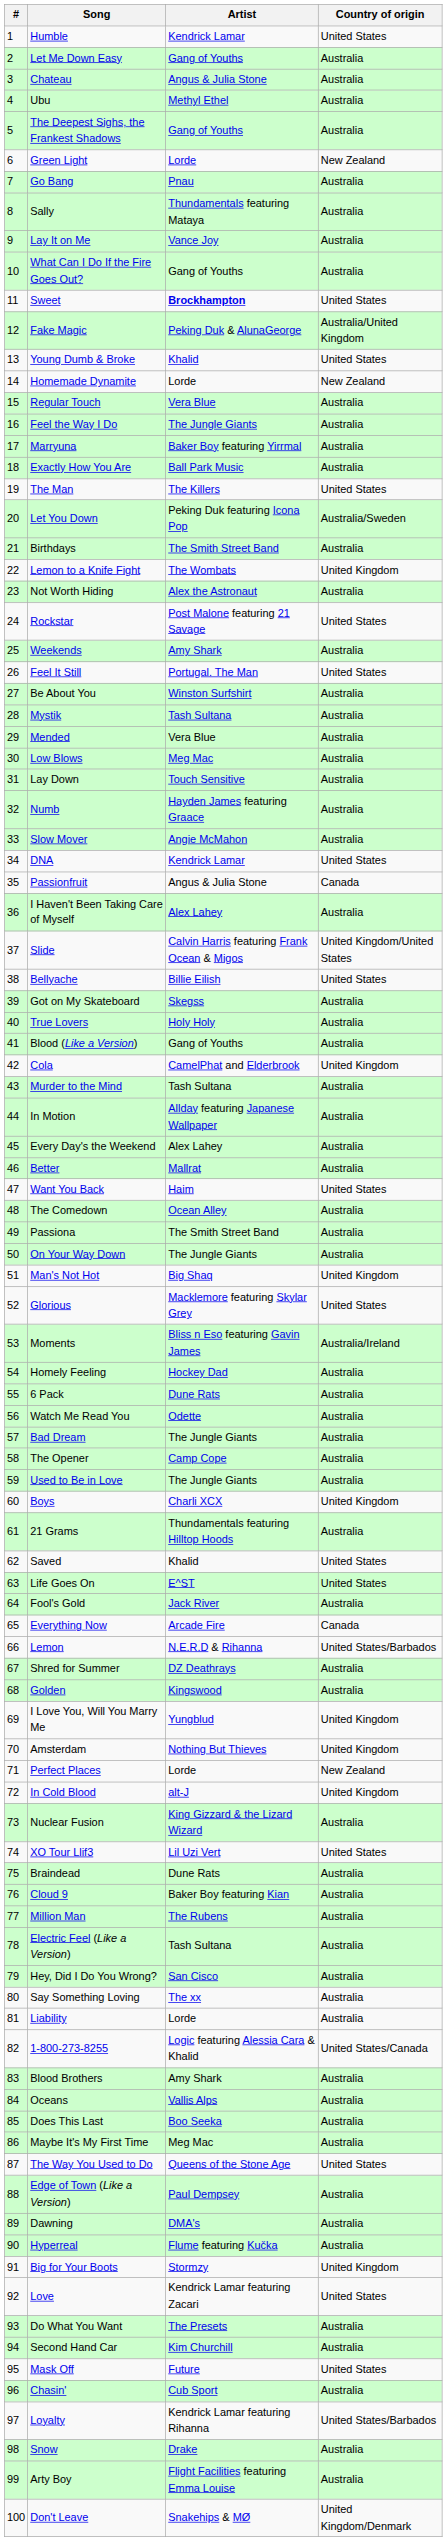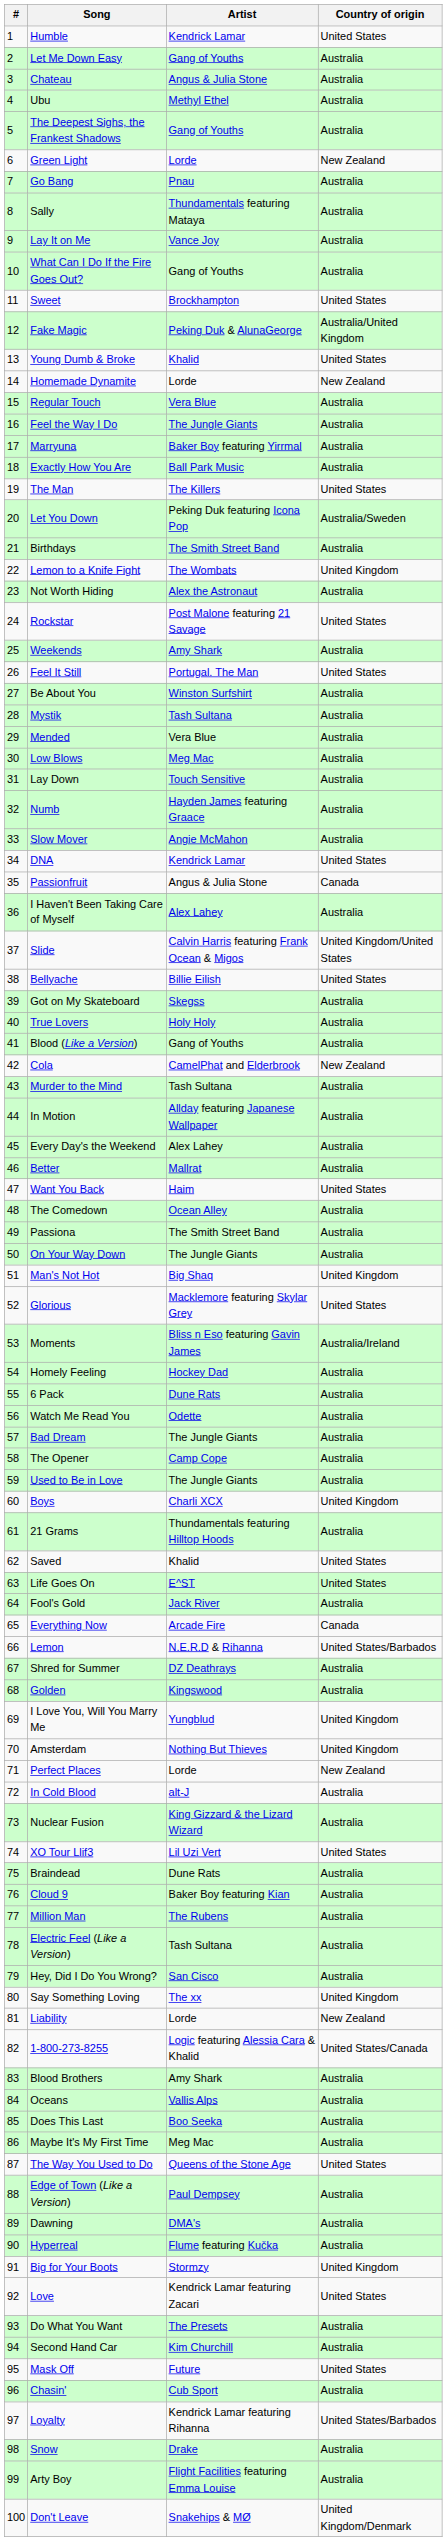Sweet | Artist: bold -> normal
Cola | Country of origin: United Kingdom -> New Zealand
In Cold Blood | Country of origin: United Kingdom -> Australia
Say Something Loving | Country of origin: Australia -> United Kingdom
Liability | Country of origin: Australia -> New Zealand
